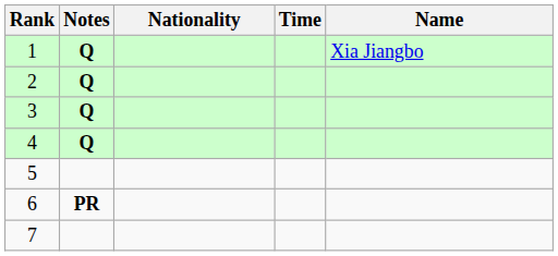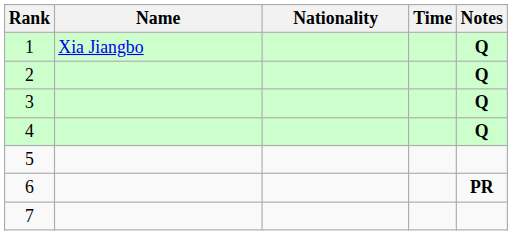columns swapped: Name <-> Notes
